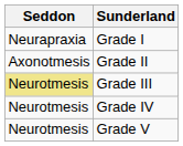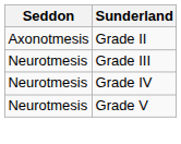- row: Neurapraxia | Grade I
Grade III | Seddon: khaki background -> no background
